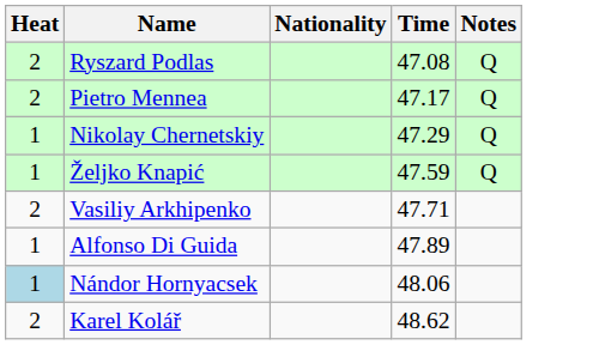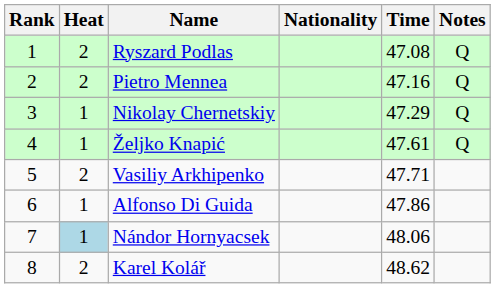+ column: Rank | 1 | 2 | 3 | 4 | 5 | 6 | 7 | 8
Pietro Mennea | Time: 47.17 -> 47.16
Željko Knapić | Time: 47.59 -> 47.61
Alfonso Di Guida | Time: 47.89 -> 47.86
